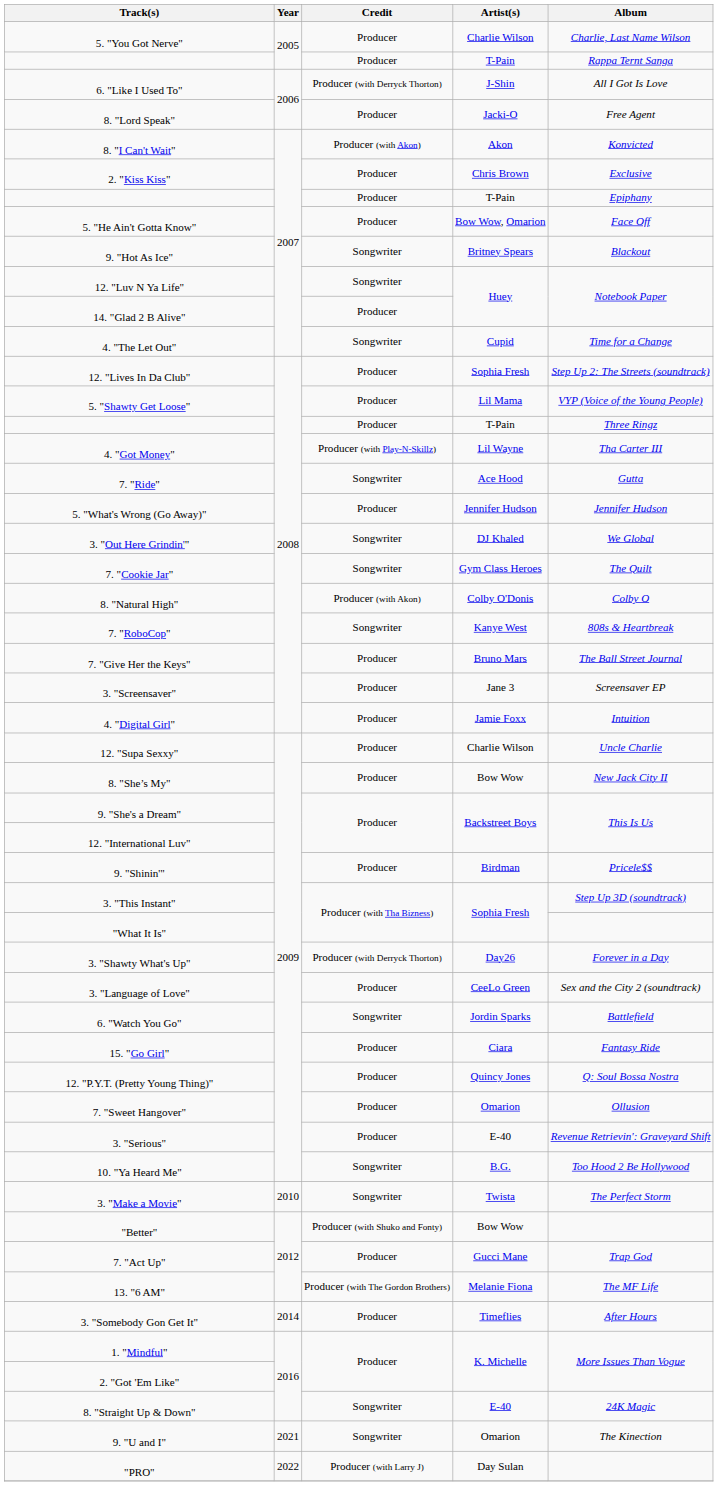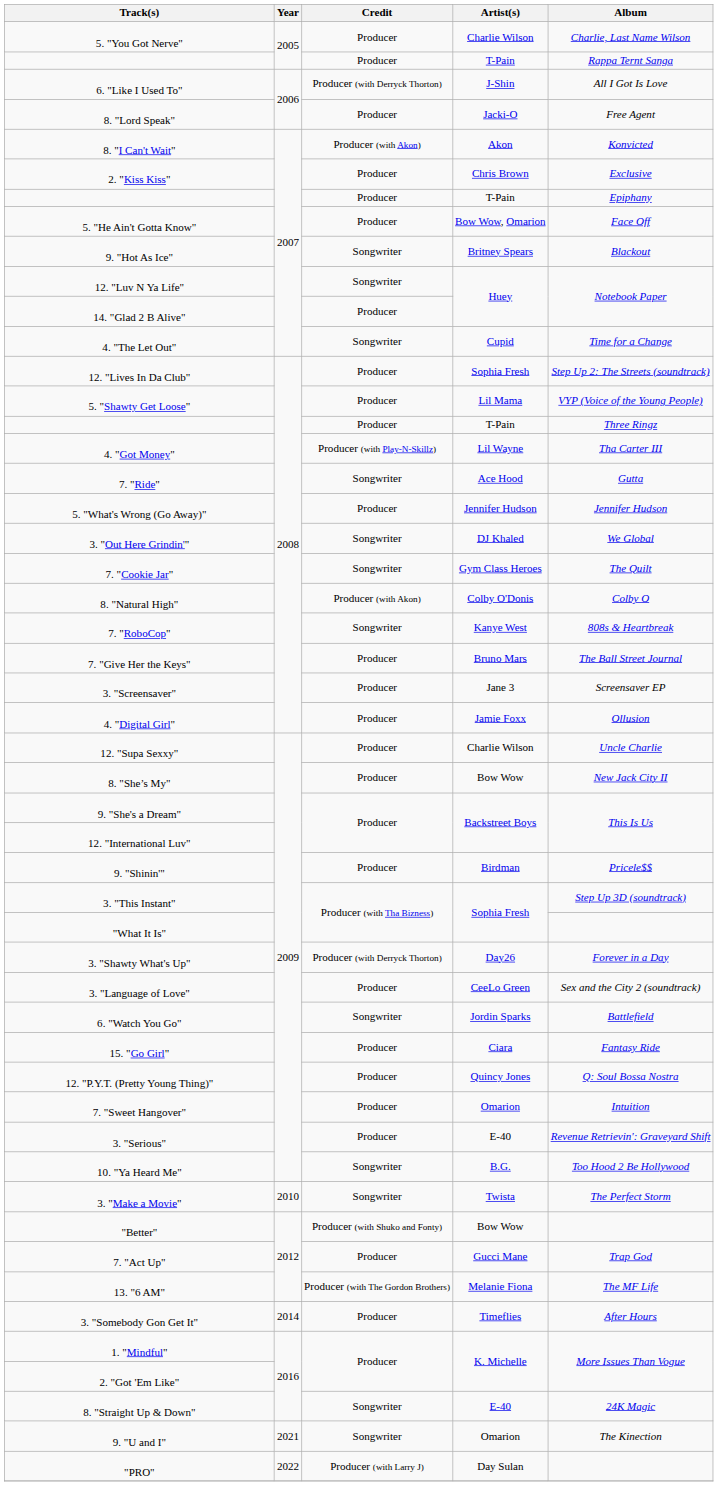4. "Digital Girl" | Album: Intuition -> Ollusion
7. "Sweet Hangover" | Album: Ollusion -> Intuition
